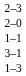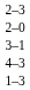- row: 1–1
+ row: 4–3
